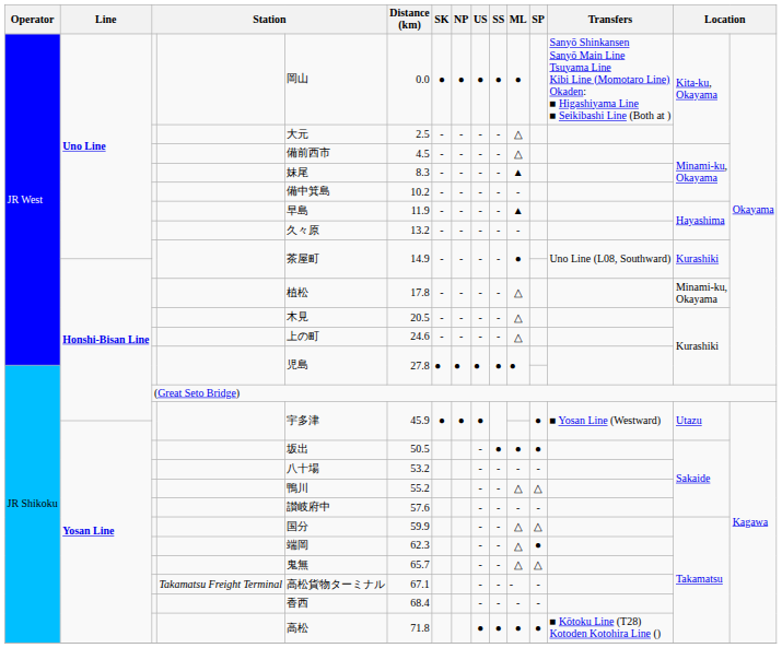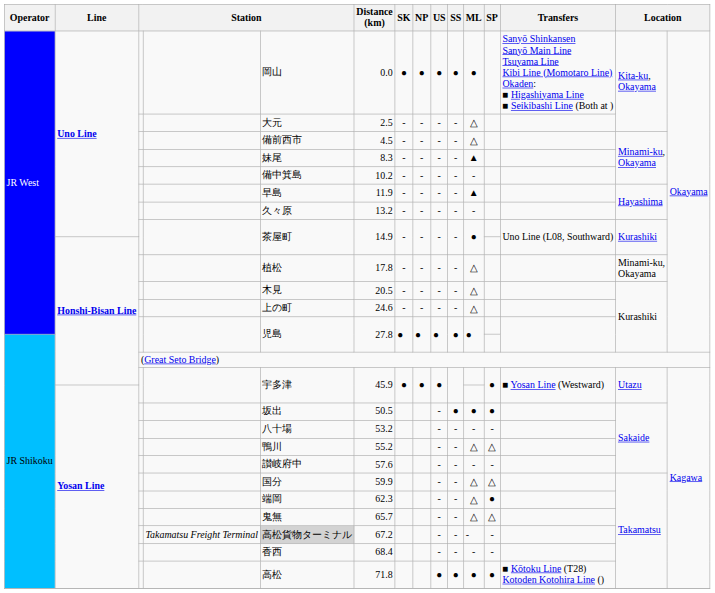Yosan Line / Takamatsu Freight Terminal | column 5: no background -> lightgrey background
Yosan Line / Takamatsu Freight Terminal | Distance (km): 67.1 -> 67.2
